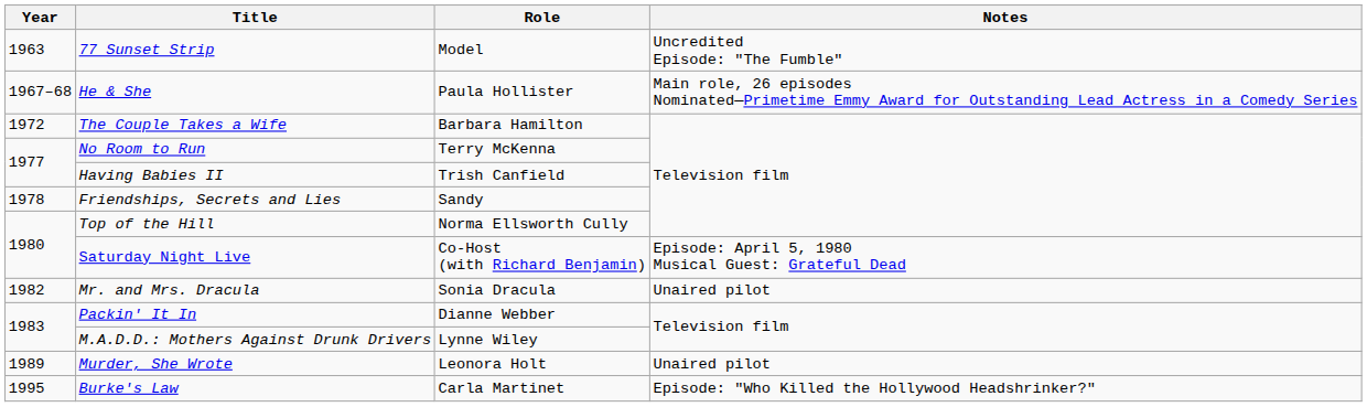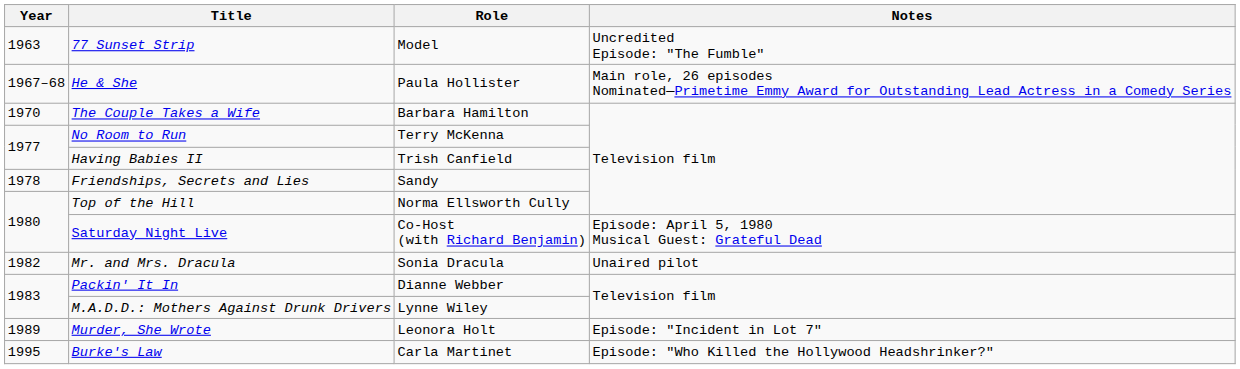The Couple Takes a Wife | Year: 1972 -> 1970
Murder, She Wrote | Notes: Unaired pilot -> Episode: "Incident in Lot 7"
